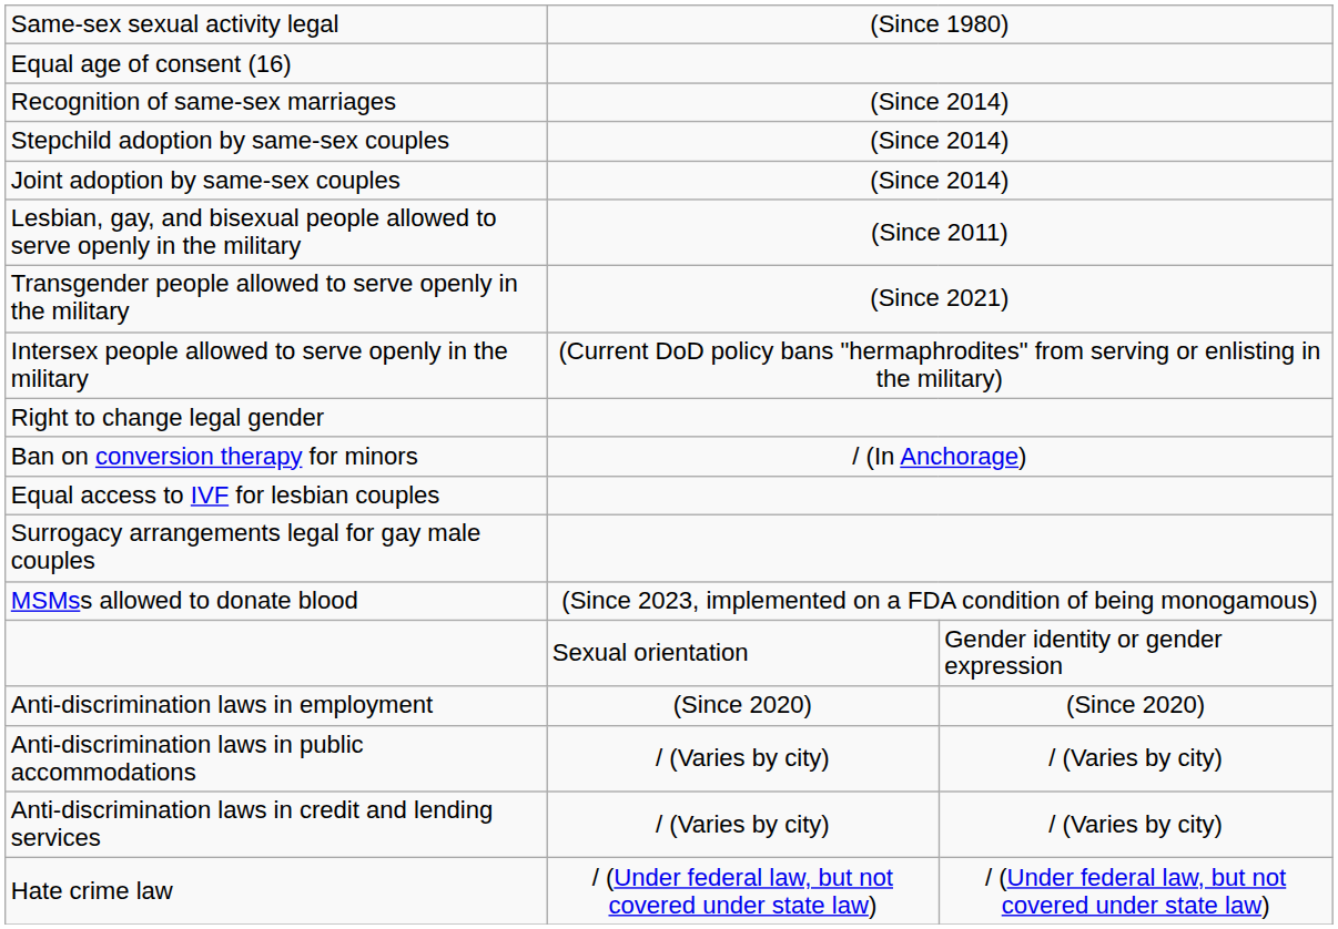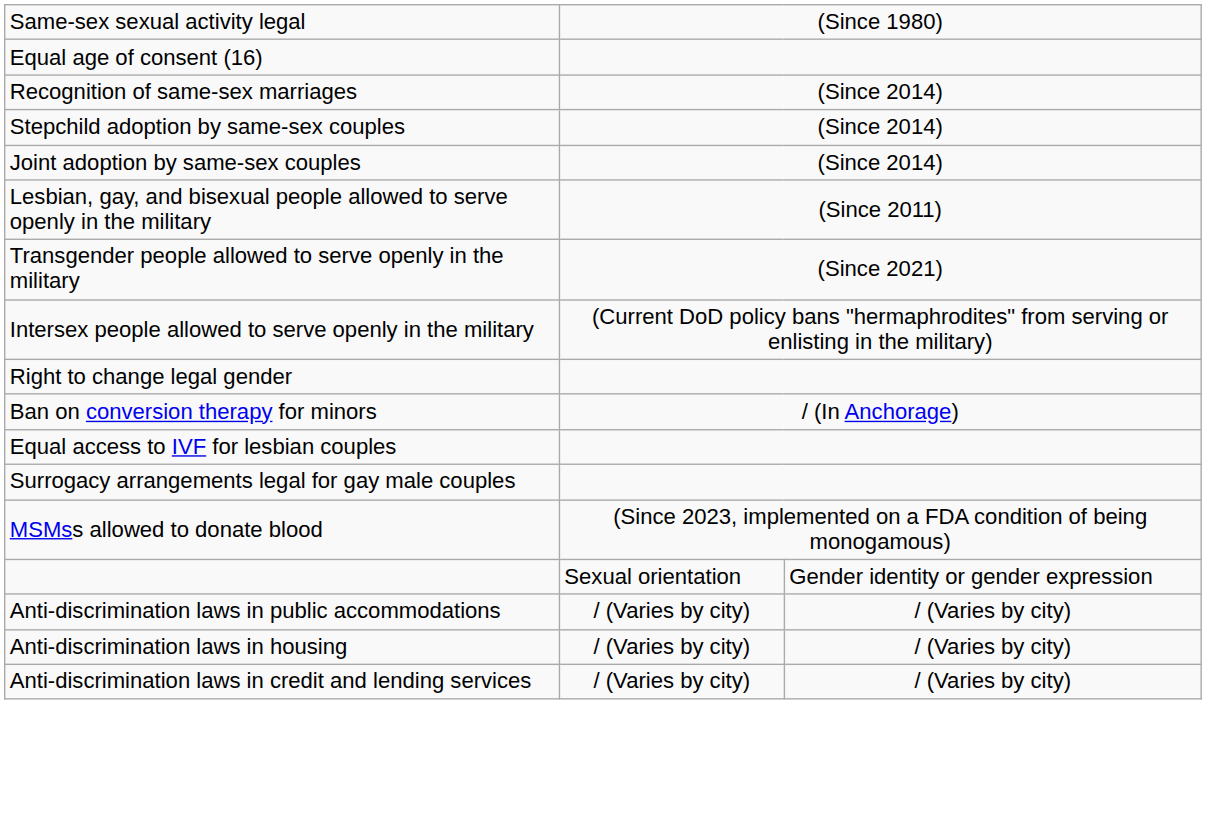- row: Anti-discrimination laws in employment | (Since 2020) | (Since 2020)
+ row: Anti-discrimination laws in housing | / (Varies by city) | / (Varies by city)
- row: Hate crime law | / (Under federal law, but not covered under state law) | / (Under federal law, but not covered under state law)
